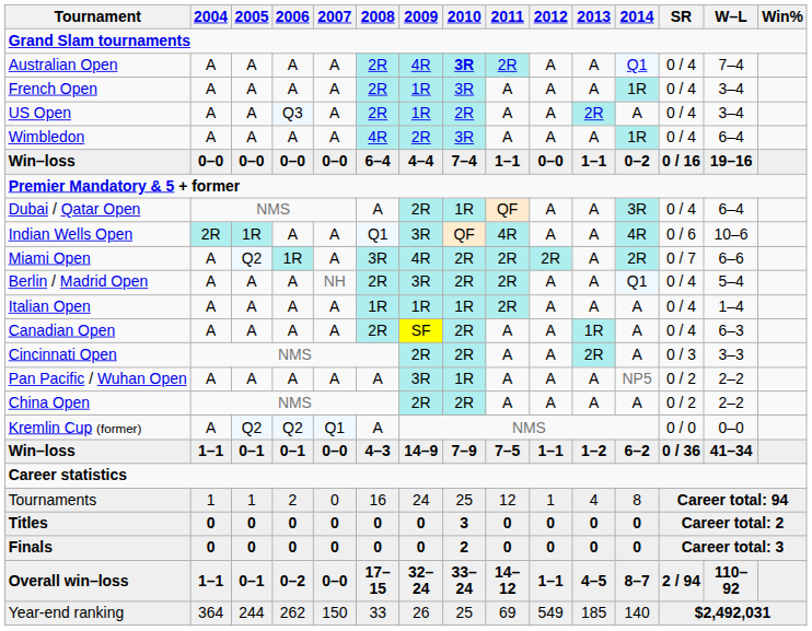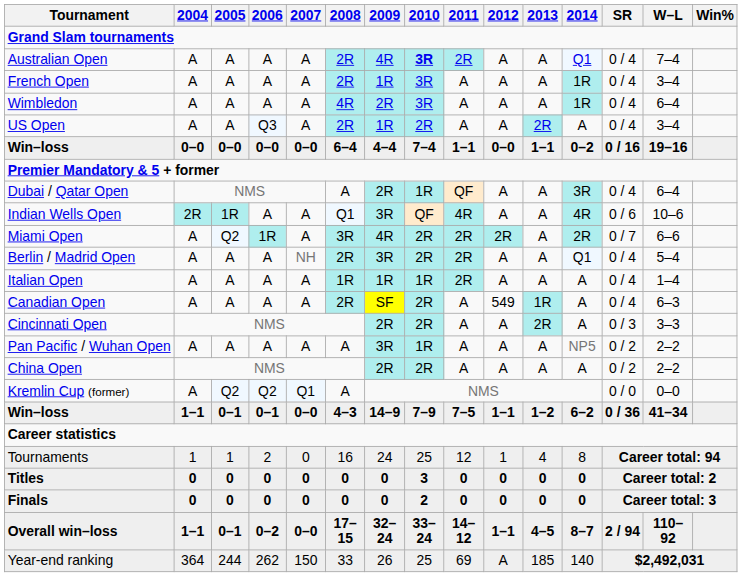rows swapped: Wimbledon <-> US Open
Canadian Open | 2012: A -> 549
Year-end ranking | 2012: 549 -> A
